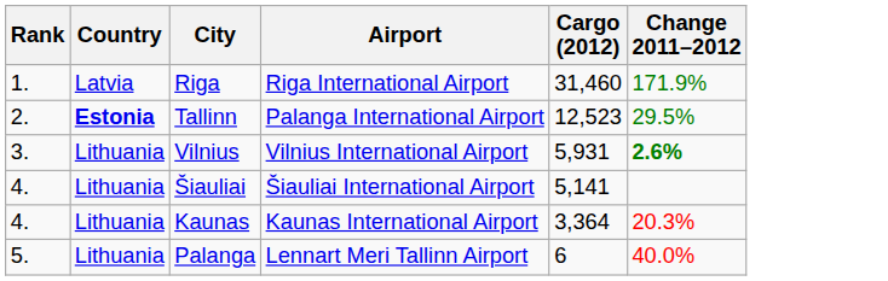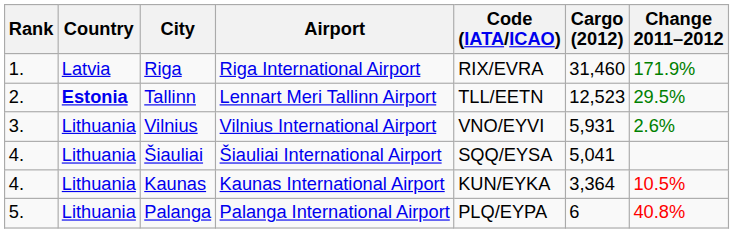+ column: Code (IATA/ICAO) | RIX/EVRA | TLL/EETN | VNO/EYVI | SQQ/EYSA | KUN/EYKA | PLQ/EYPA
Tallinn | Airport: Palanga International Airport -> Lennart Meri Tallinn Airport
Vilnius | Change 2011–2012: bold -> normal
Šiauliai | Cargo (2012): 5,141 -> 5,041
Kaunas | Change 2011–2012: 20.3% -> 10.5%
Palanga | Airport: Lennart Meri Tallinn Airport -> Palanga International Airport
Palanga | Change 2011–2012: 40.0% -> 40.8%
